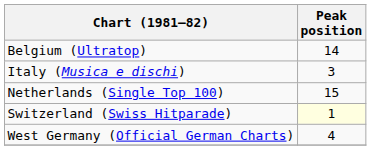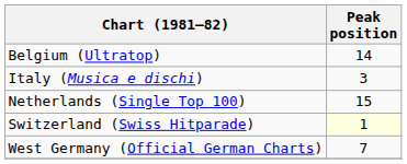West Germany (Official German Charts) | Peak position: 4 -> 7
